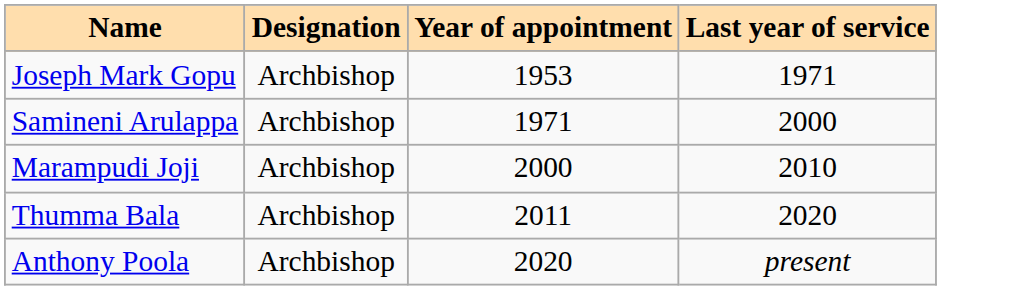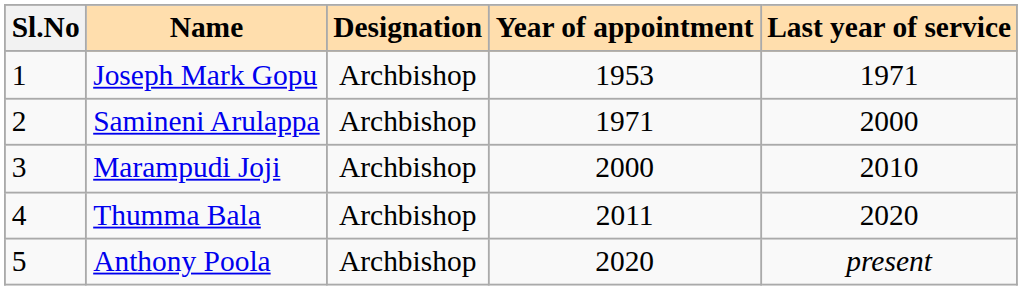+ column: Sl.No | 1 | 2 | 3 | 4 | 5
